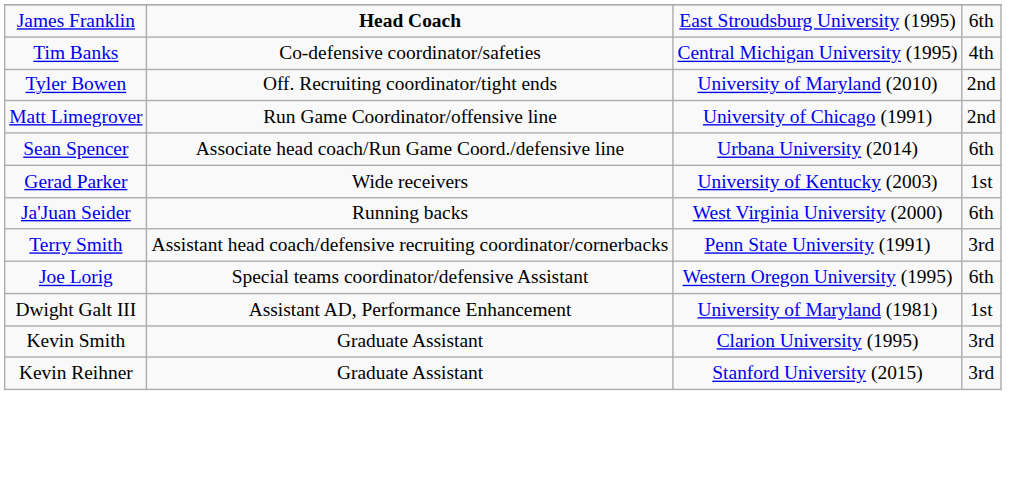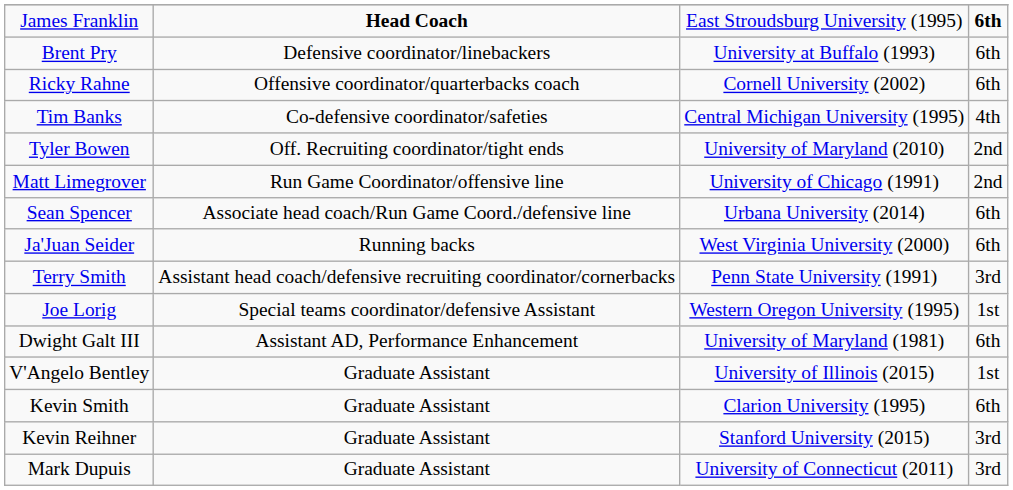James Franklin | column 4: normal -> bold
+ row: Brent Pry | Defensive coordinator/linebackers | University at Buffalo (1993) | 6th
+ row: Ricky Rahne | Offensive coordinator/quarterbacks coach | Cornell University (2002) | 6th
- row: Gerad Parker | Wide receivers | University of Kentucky (2003) | 1st
Joe Lorig | column 4: 6th -> 1st
Dwight Galt III | column 4: 1st -> 6th
+ row: V'Angelo Bentley | Graduate Assistant | University of Illinois (2015) | 1st
Kevin Smith | column 4: 3rd -> 6th
+ row: Mark Dupuis | Graduate Assistant | University of Connecticut (2011) | 3rd
